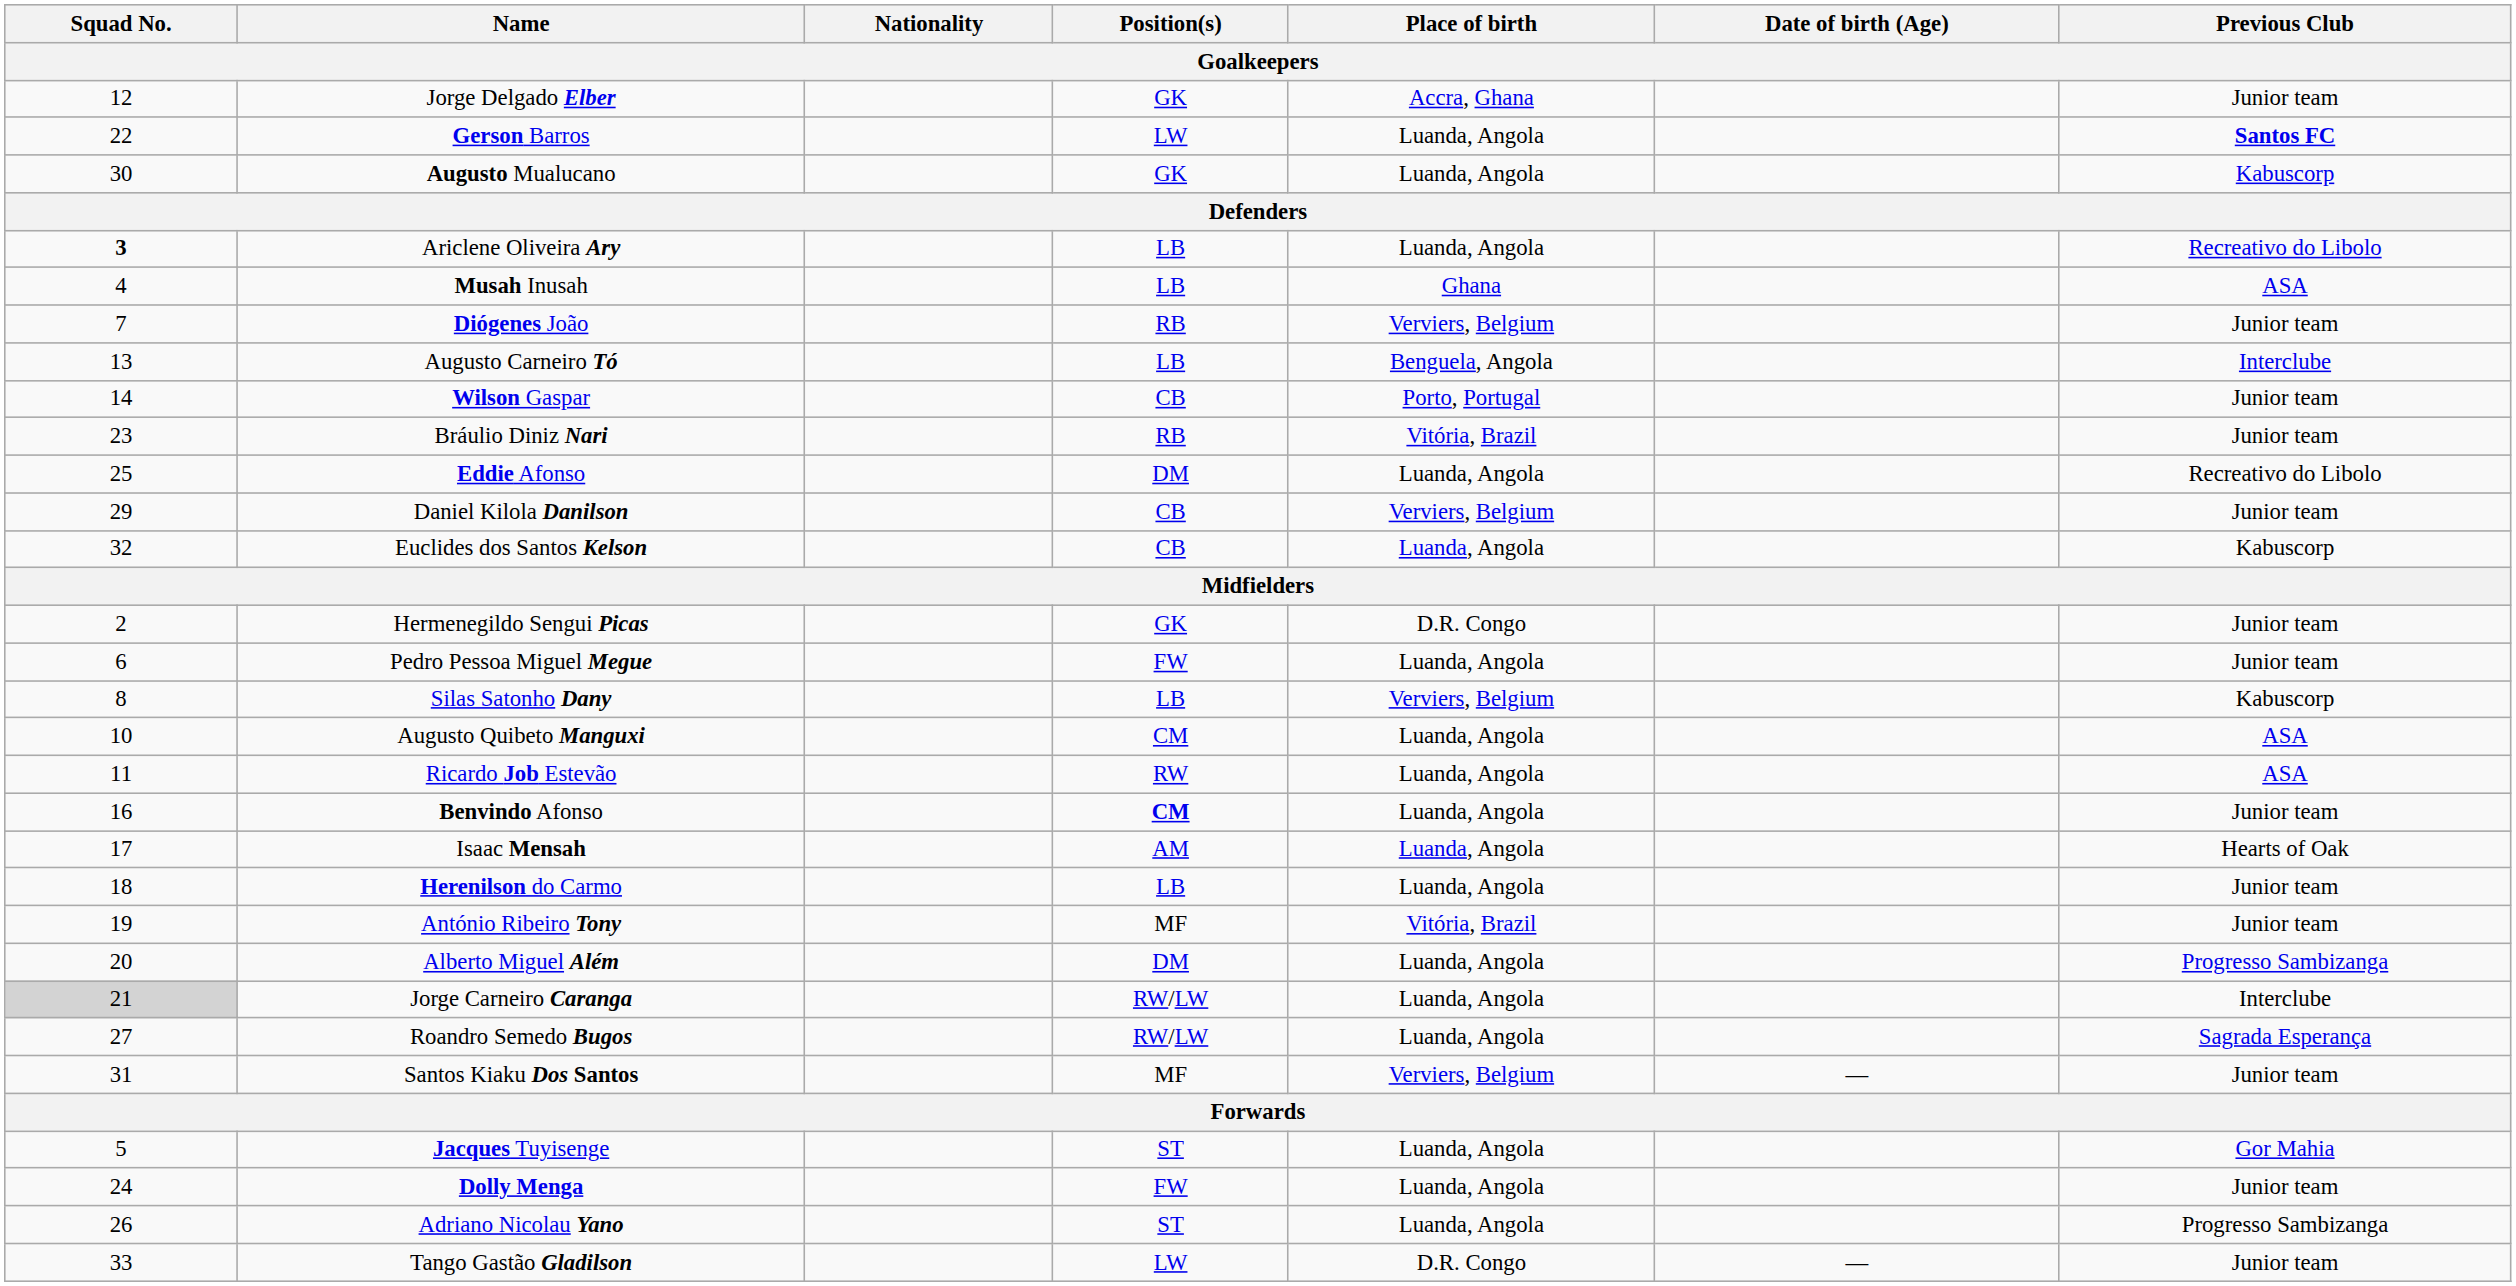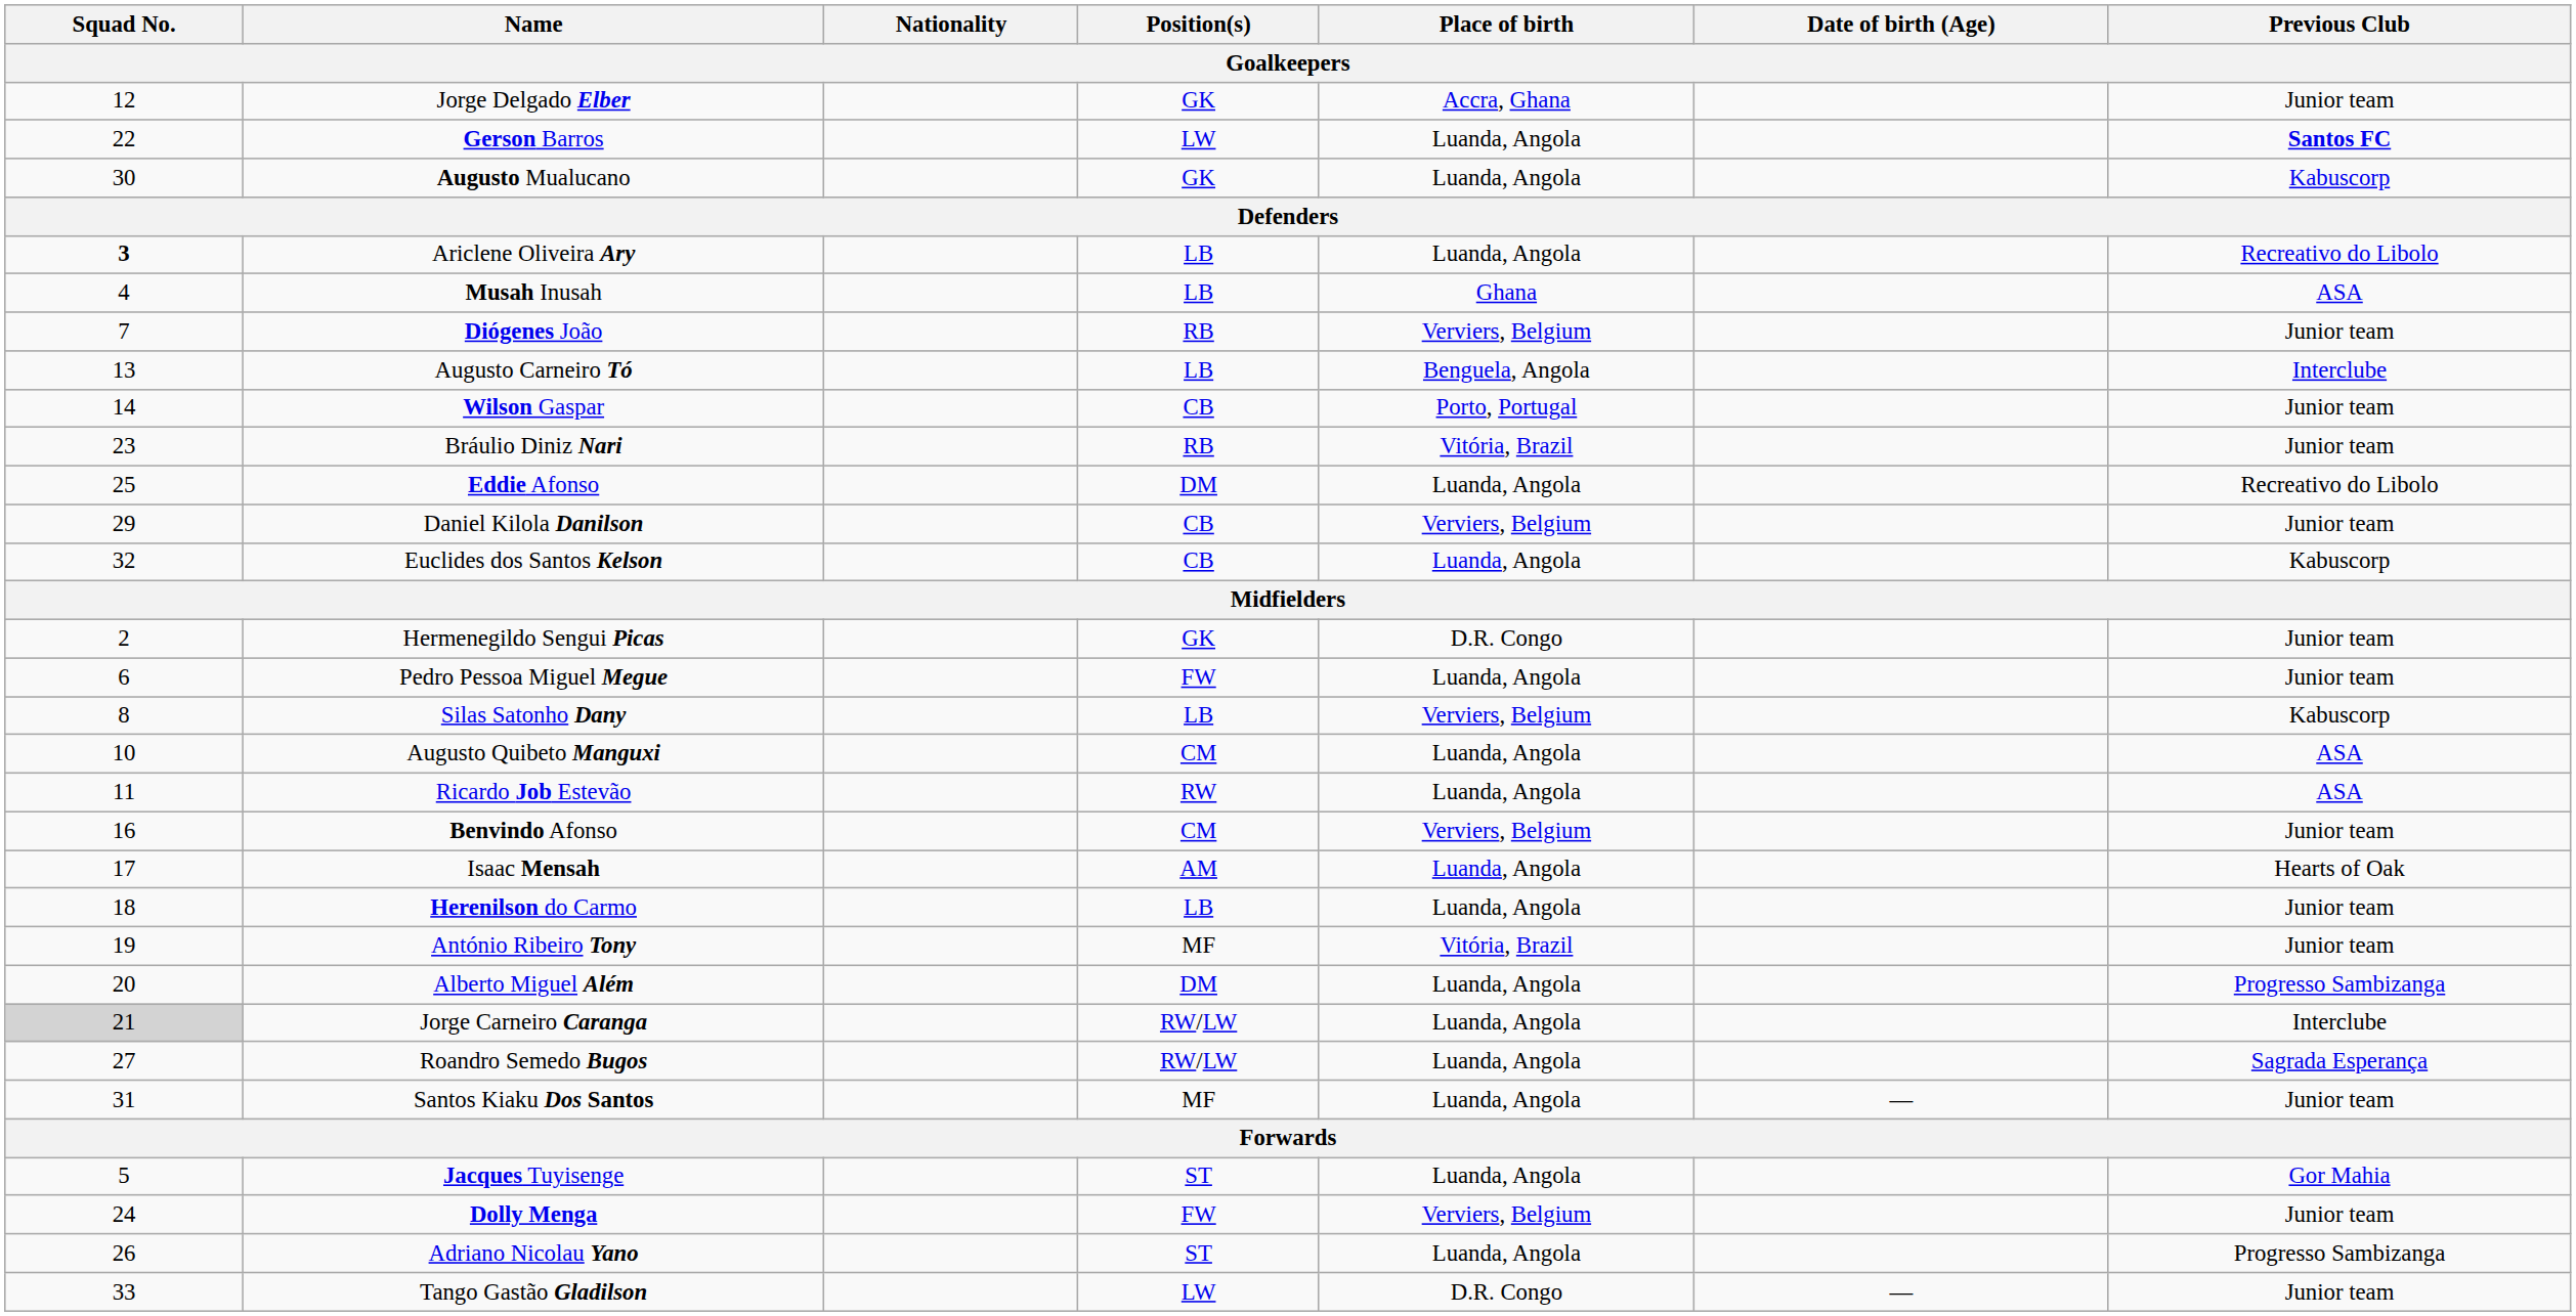Benvindo Afonso | Position(s): bold -> normal
Benvindo Afonso | Place of birth: Luanda, Angola -> Verviers, Belgium
Santos Kiaku Dos Santos | Place of birth: Verviers, Belgium -> Luanda, Angola
Dolly Menga | Place of birth: Luanda, Angola -> Verviers, Belgium
